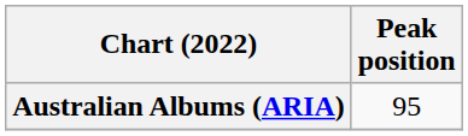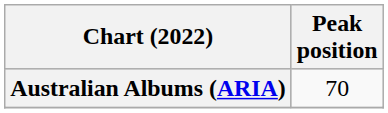Australian Albums (ARIA) | Peak position: 95 -> 70
